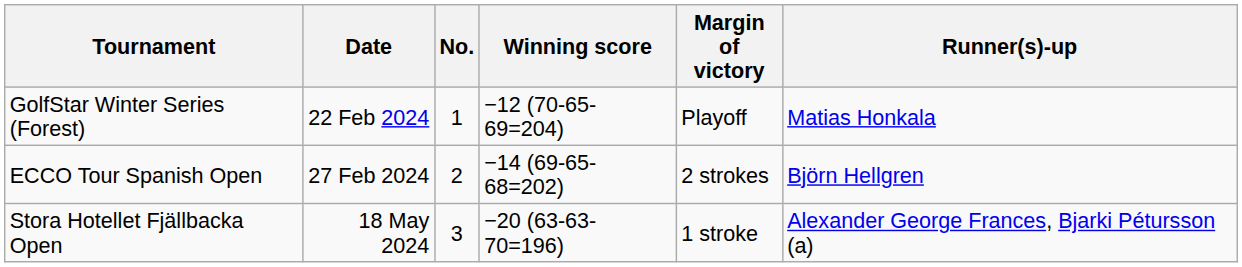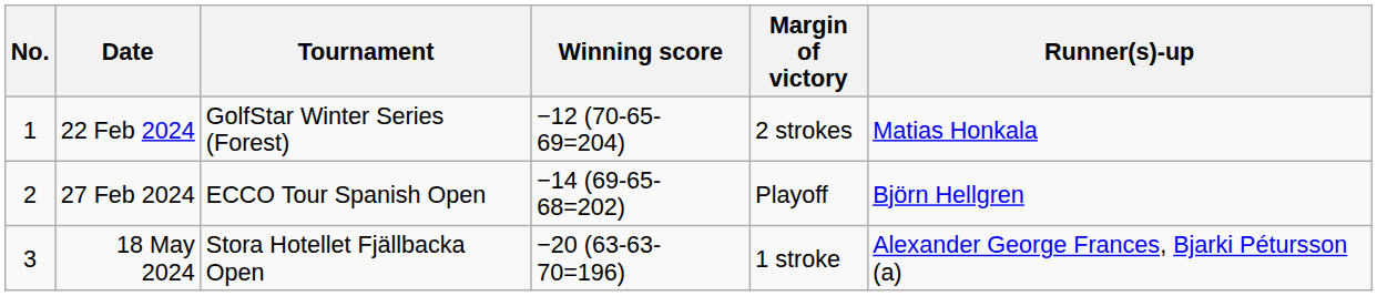columns swapped: No. <-> Tournament
22 Feb 2024 | Margin of victory: Playoff -> 2 strokes
27 Feb 2024 | Margin of victory: 2 strokes -> Playoff
